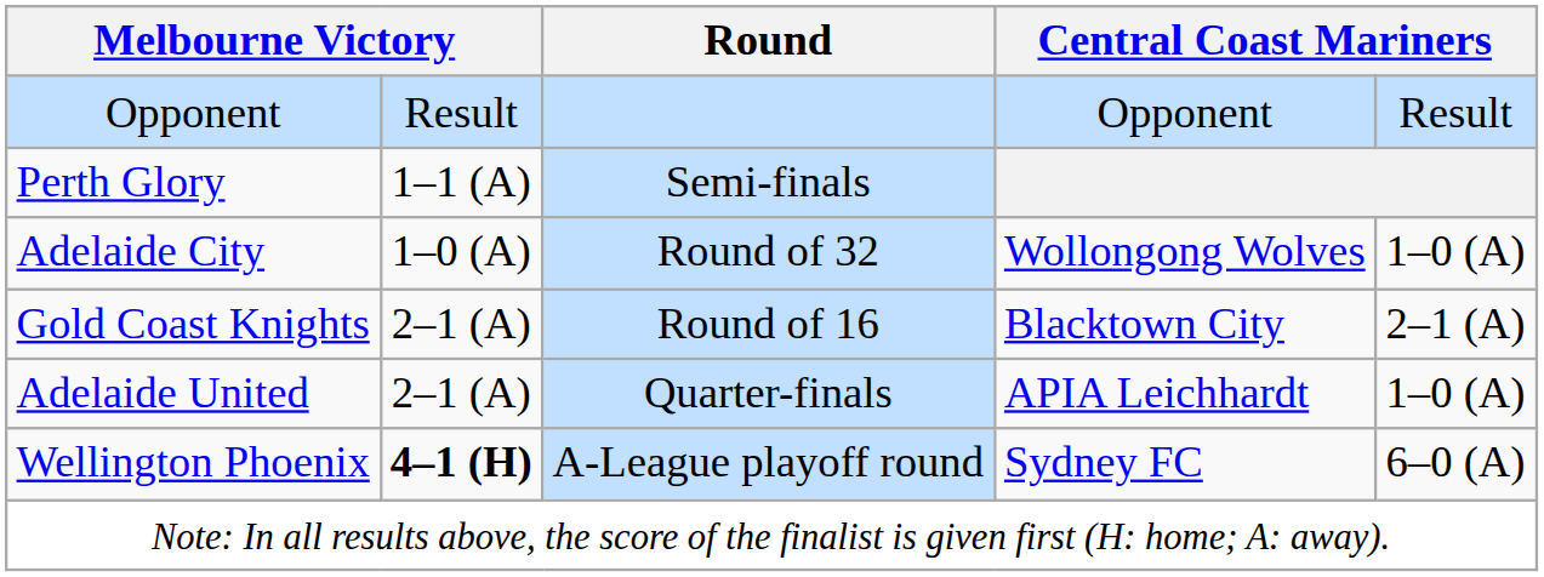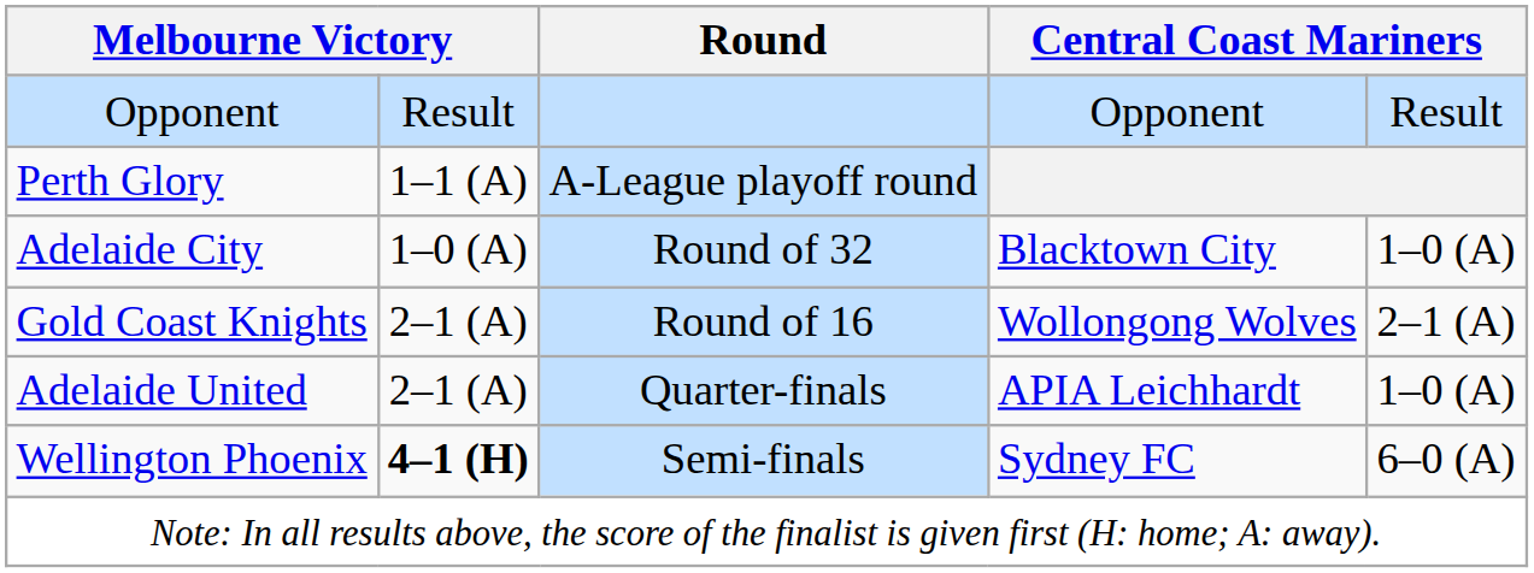Perth Glory | Round: Semi-finals -> A-League playoff round
Adelaide City | column 4: Wollongong Wolves -> Blacktown City
Gold Coast Knights | column 4: Blacktown City -> Wollongong Wolves
Wellington Phoenix | Round: A-League playoff round -> Semi-finals
